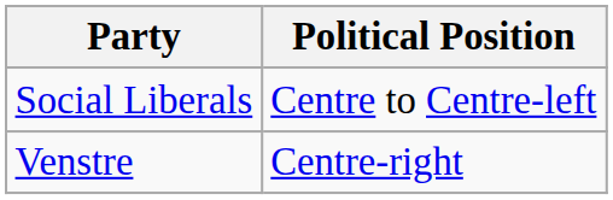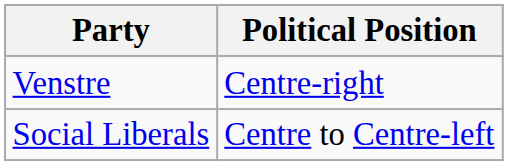rows swapped: Social Liberals <-> Venstre
